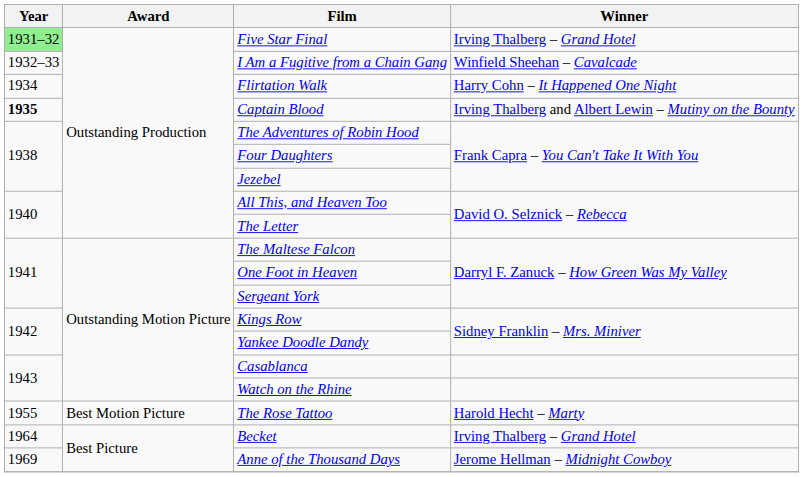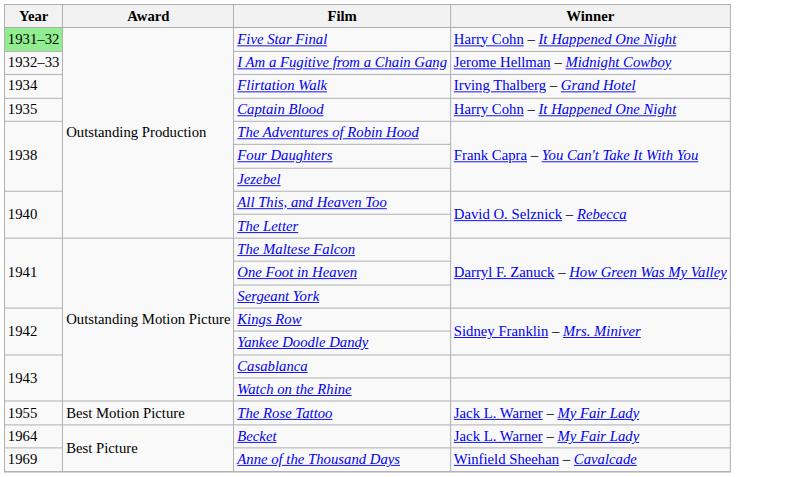Five Star Final | Winner: Irving Thalberg – Grand Hotel -> Harry Cohn – It Happened One Night
I Am a Fugitive from a Chain Gang | Winner: Winfield Sheehan – Cavalcade -> Jerome Hellman – Midnight Cowboy
Flirtation Walk | Winner: Harry Cohn – It Happened One Night -> Irving Thalberg – Grand Hotel
Captain Blood | Year: bold -> normal
Captain Blood | Winner: Irving Thalberg and Albert Lewin – Mutiny on the Bounty -> Harry Cohn – It Happened One Night
The Rose Tattoo | Winner: Harold Hecht – Marty -> Jack L. Warner – My Fair Lady
Becket | Winner: Irving Thalberg – Grand Hotel -> Jack L. Warner – My Fair Lady
Anne of the Thousand Days | Winner: Jerome Hellman – Midnight Cowboy -> Winfield Sheehan – Cavalcade
